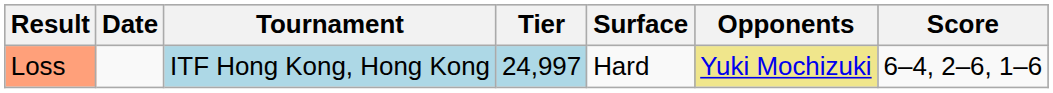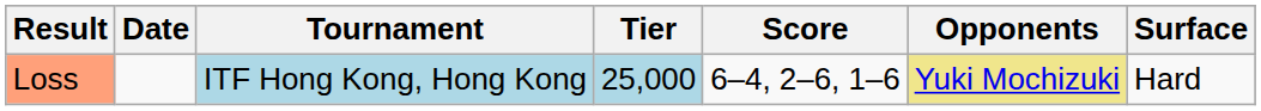columns swapped: Surface <-> Score
Loss | Tier: 24,997 -> 25,000
